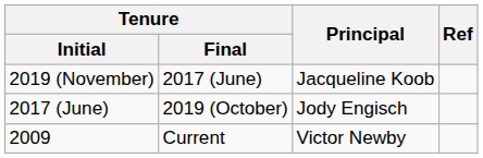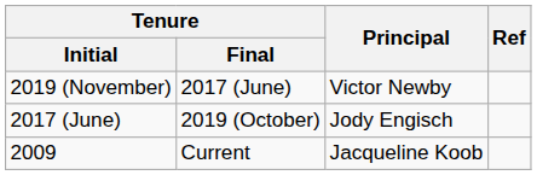2019 (November) | Principal: Jacqueline Koob -> Victor Newby
2009 | Principal: Victor Newby -> Jacqueline Koob
